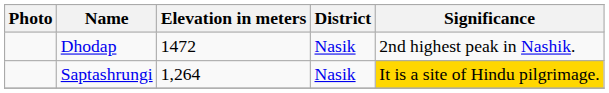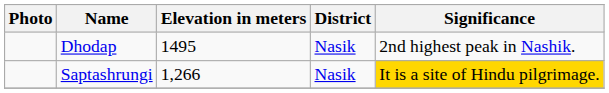Dhodap | Elevation in meters: 1472 -> 1495
Saptashrungi | Elevation in meters: 1,264 -> 1,266
